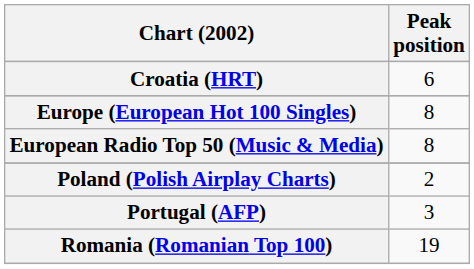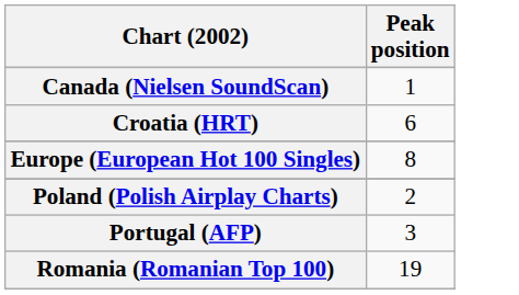+ row: Canada (Nielsen SoundScan) | 1
- row: European Radio Top 50 (Music & Media) | 8
